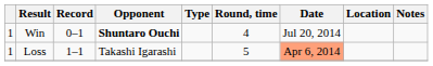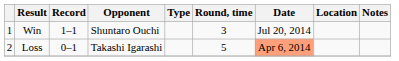Win | Record: 0–1 -> 1–1
Win | Opponent: bold -> normal
Win | Round, time: 4 -> 3
Loss | column 1: 1 -> 2
Loss | Record: 1–1 -> 0–1
